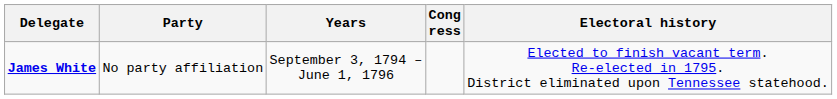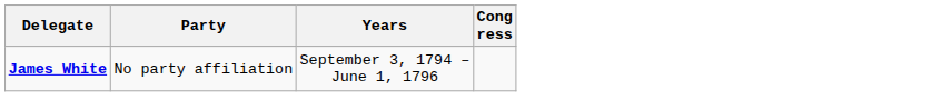- column: Electoral history | Elected to finish vacant term. Re-elected in 1795. District eliminated upon Tennessee statehood.
